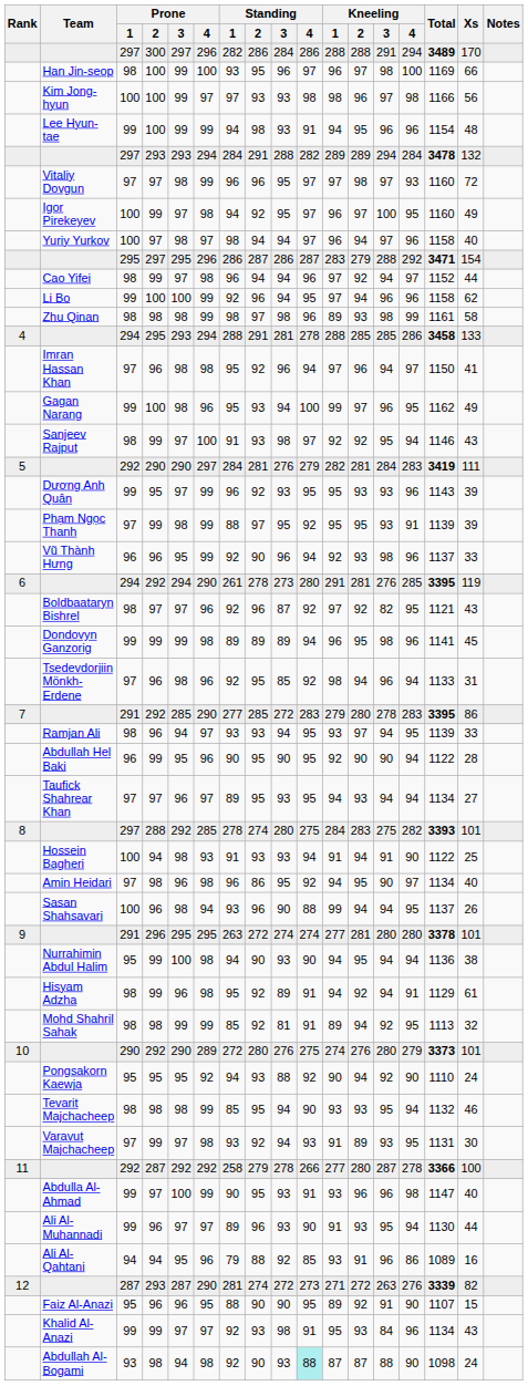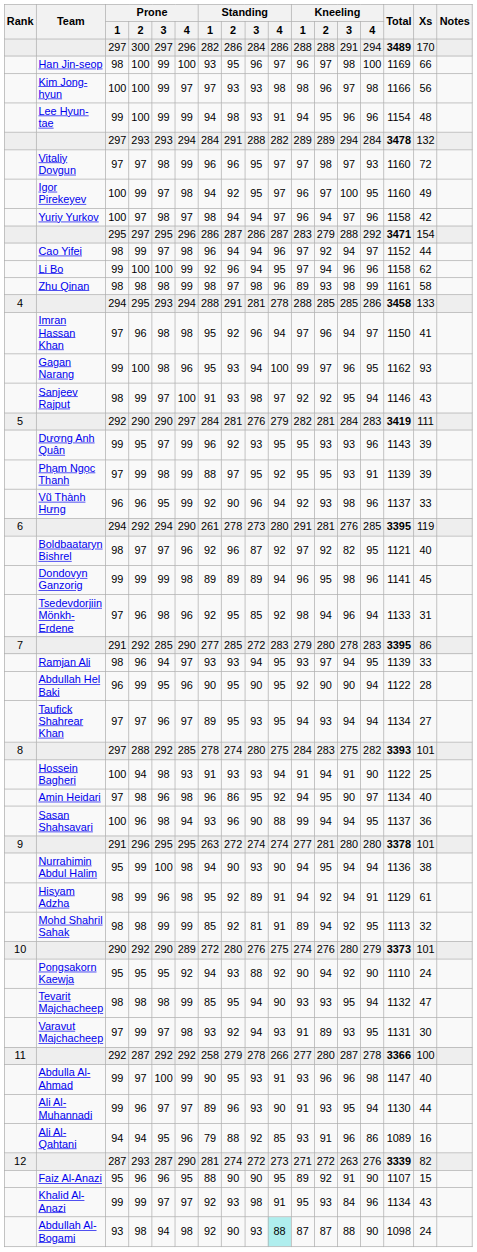Yuriy Yurkov | Xs: 40 -> 42
Gagan Narang | Xs: 49 -> 93
Boldbaataryn Bishrel | Xs: 43 -> 40
Sasan Shahsavari | Xs: 26 -> 36
Tevarit Majchacheep | Xs: 46 -> 47
